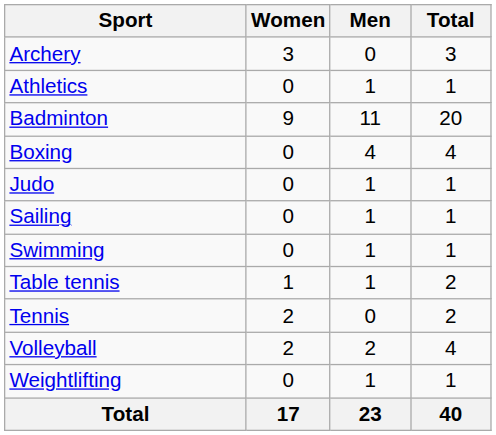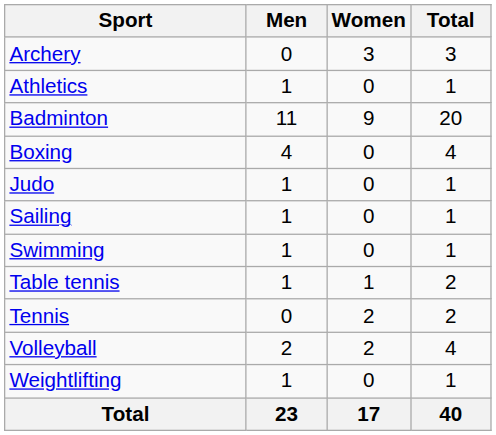columns swapped: Men <-> Women
